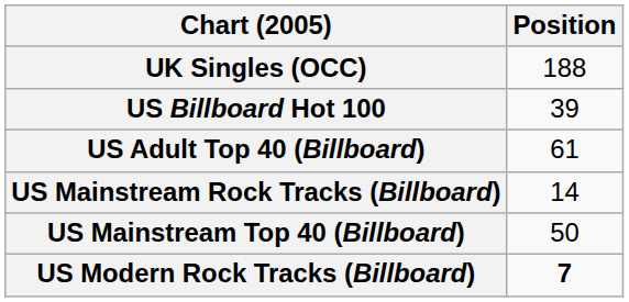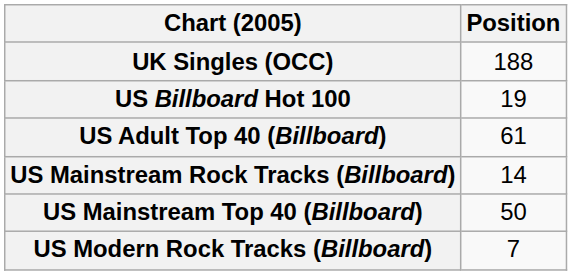US Billboard Hot 100 | Position: 39 -> 19
US Modern Rock Tracks (Billboard) | Position: bold -> normal
